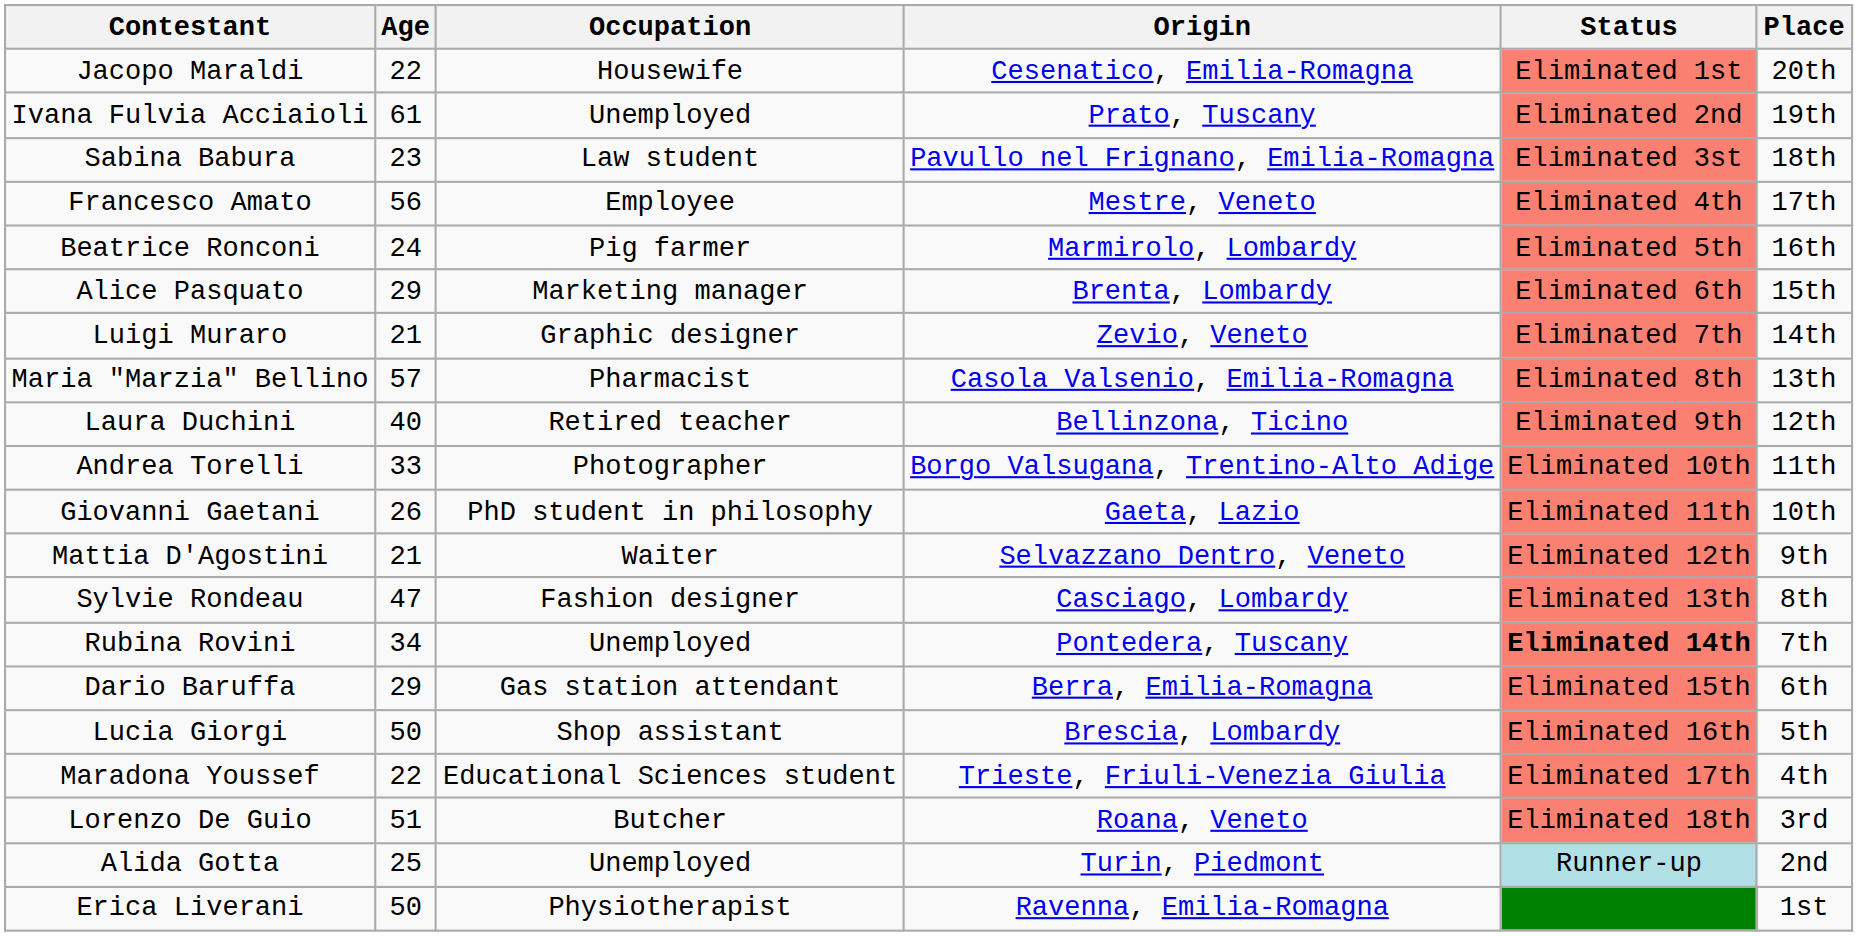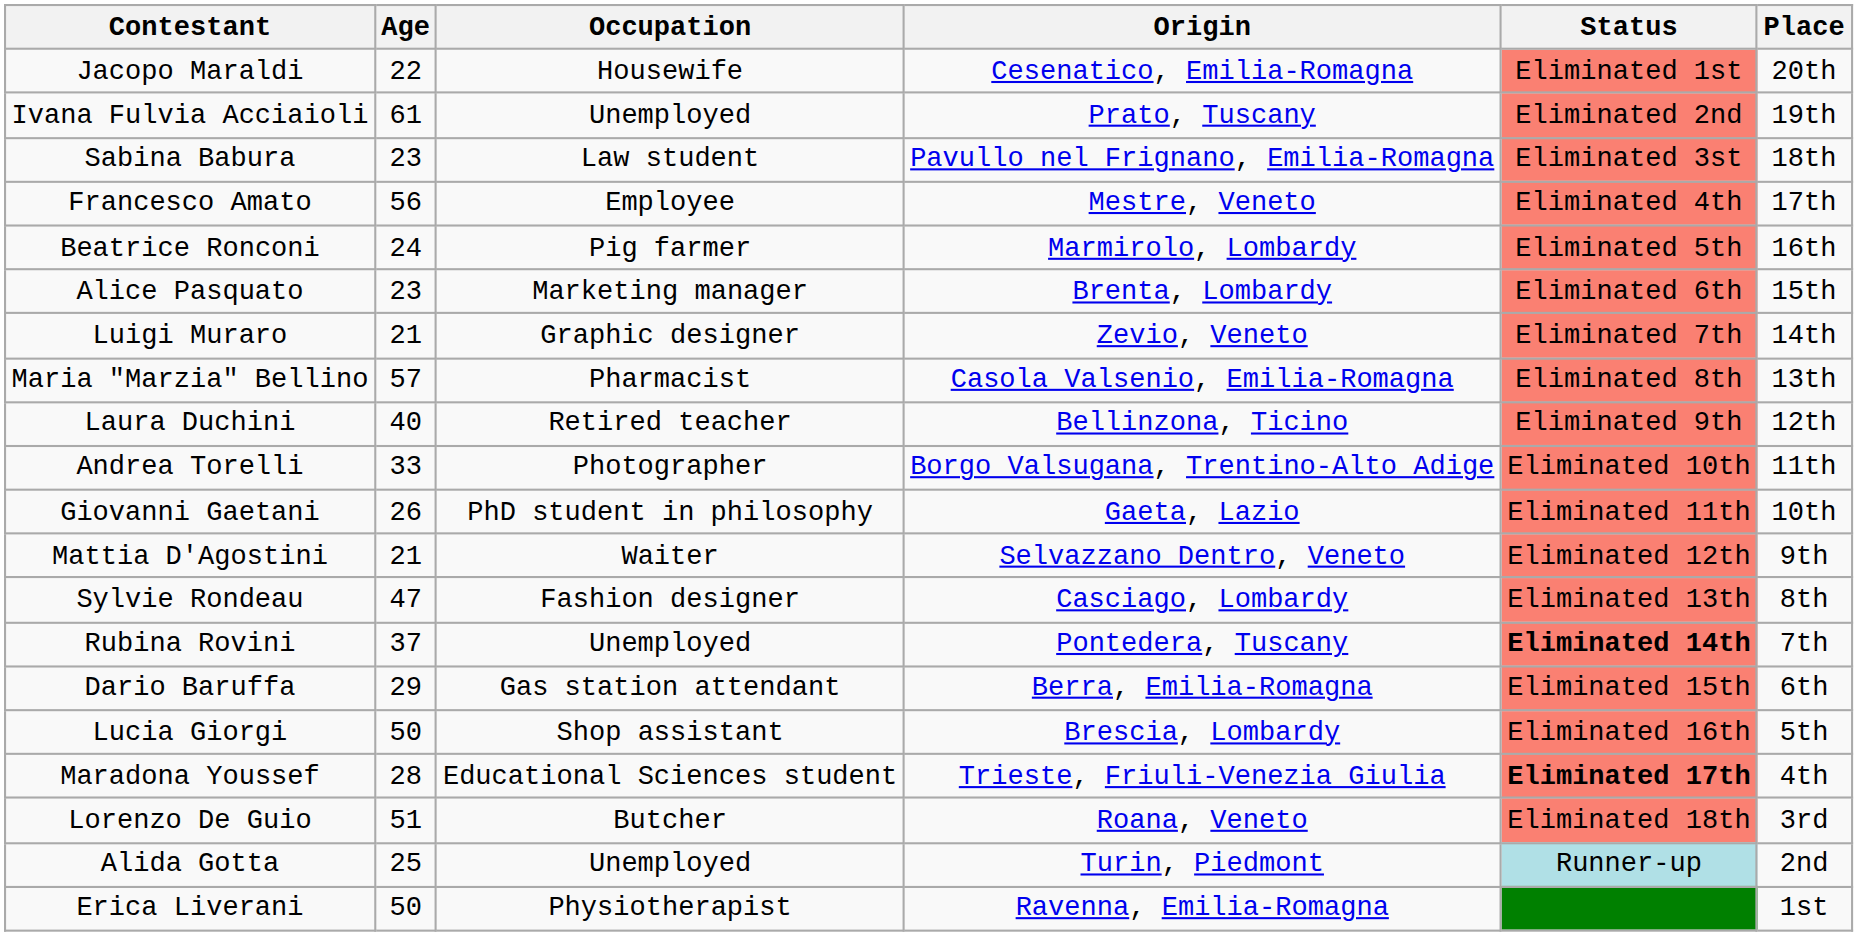Alice Pasquato | Age: 29 -> 23
Rubina Rovini | Age: 34 -> 37
Maradona Youssef | Age: 22 -> 28
Maradona Youssef | Status: normal -> bold
